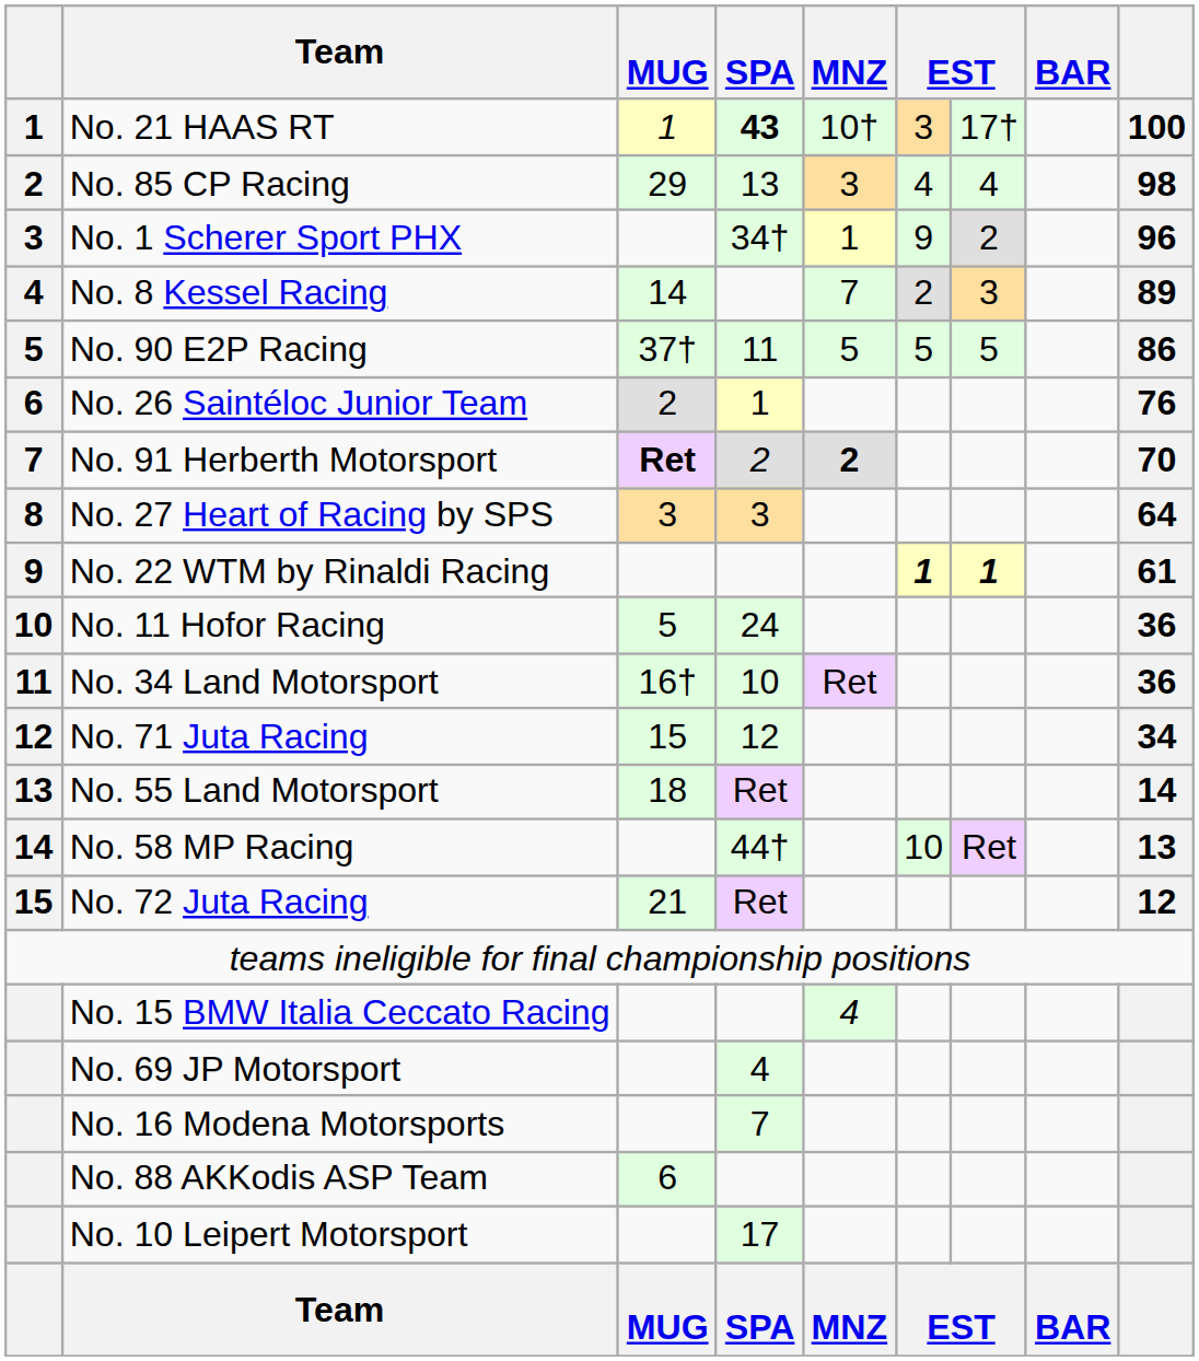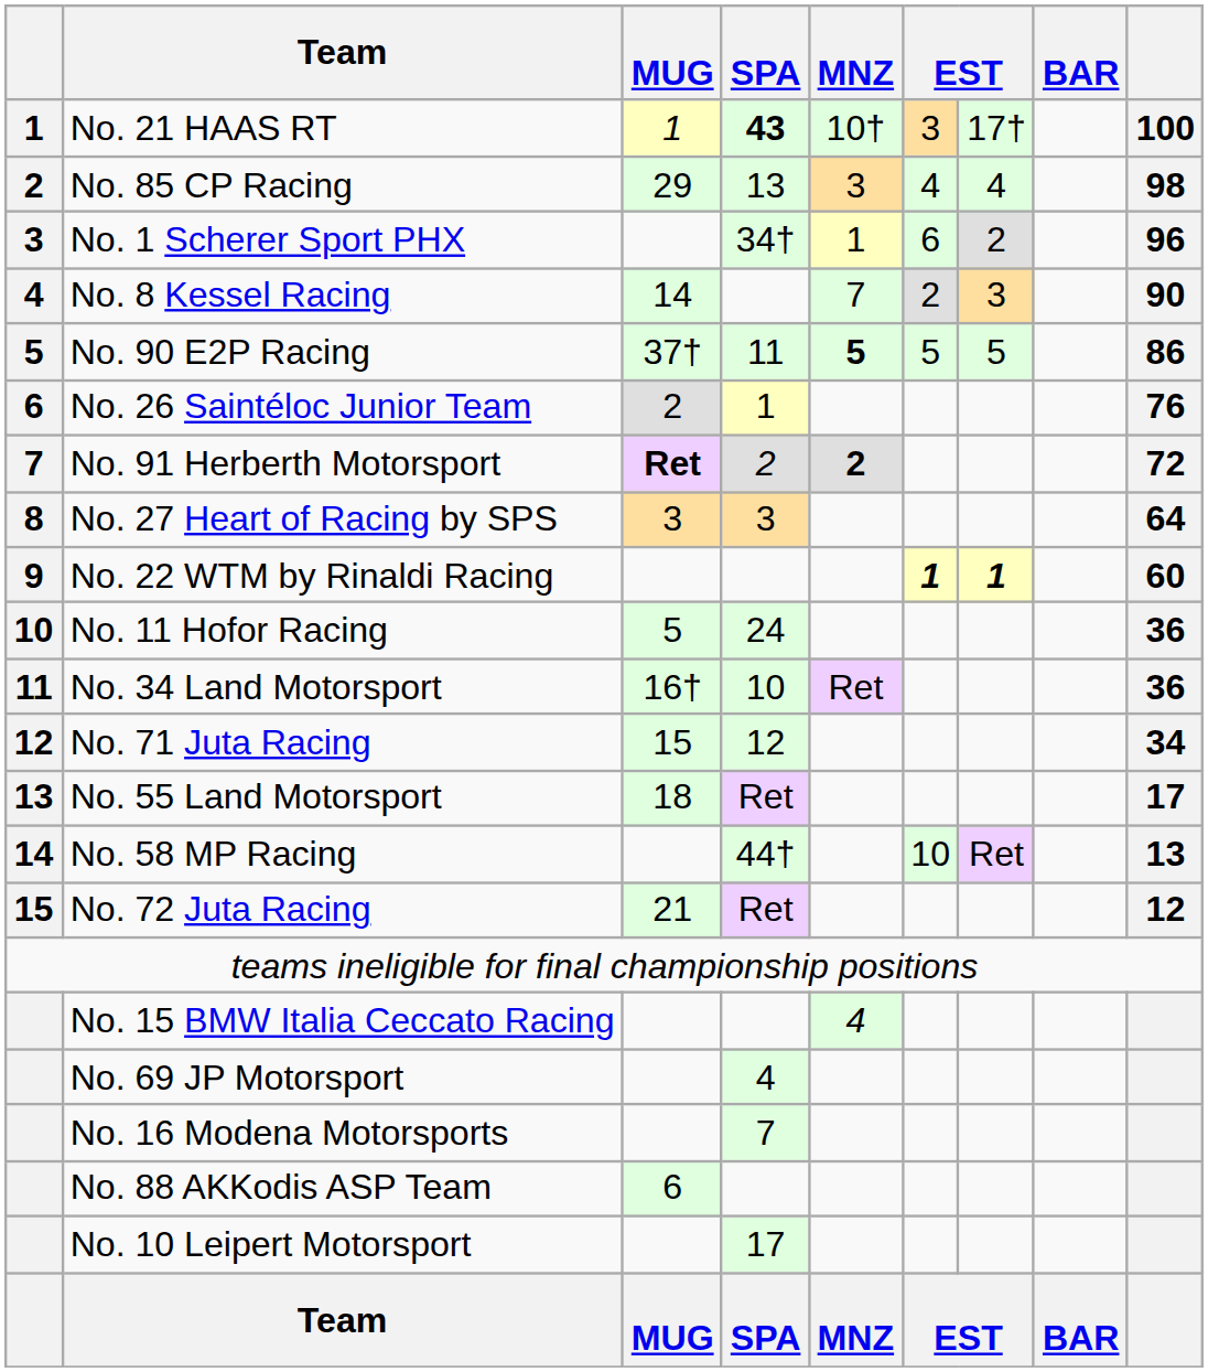No. 1 Scherer Sport PHX | column 6: 9 -> 6
No. 8 Kessel Racing | column 9: 89 -> 90
No. 90 E2P Racing | MNZ: normal -> bold
No. 91 Herberth Motorsport | column 9: 70 -> 72
No. 22 WTM by Rinaldi Racing | column 9: 61 -> 60
No. 55 Land Motorsport | column 9: 14 -> 17
